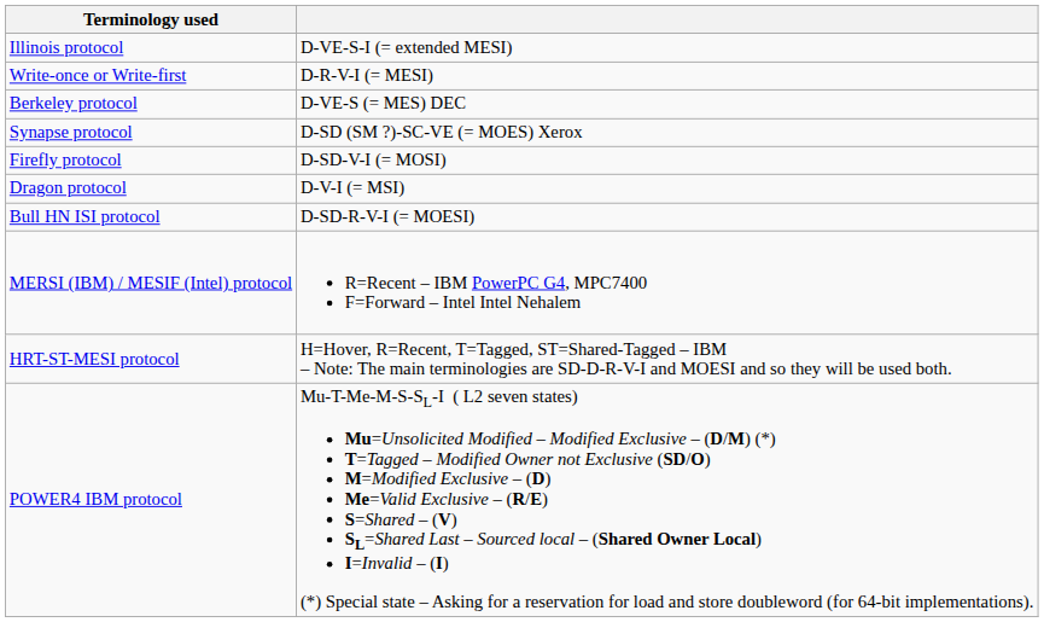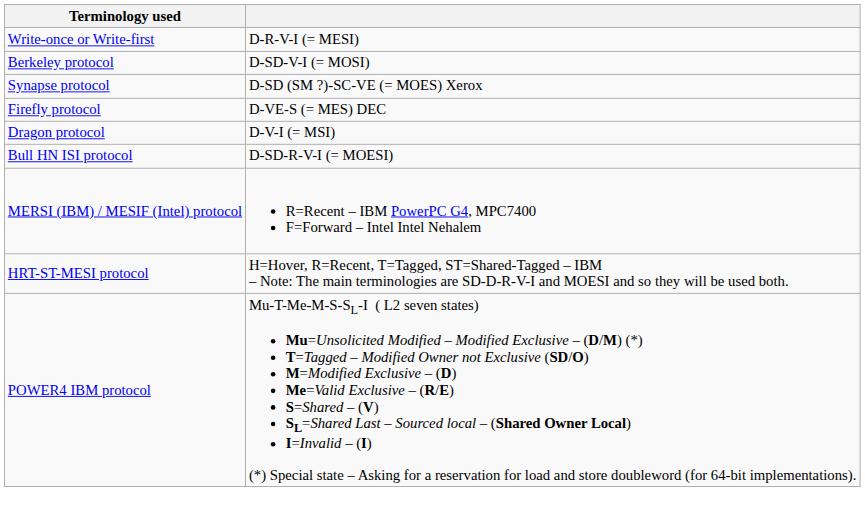- row: Illinois protocol | D-VE-S-I (= extended MESI)
Berkeley protocol | column 2: D-VE-S (= MES) DEC -> D-SD-V-I (= MOSI)
Firefly protocol | column 2: D-SD-V-I (= MOSI) -> D-VE-S (= MES) DEC
